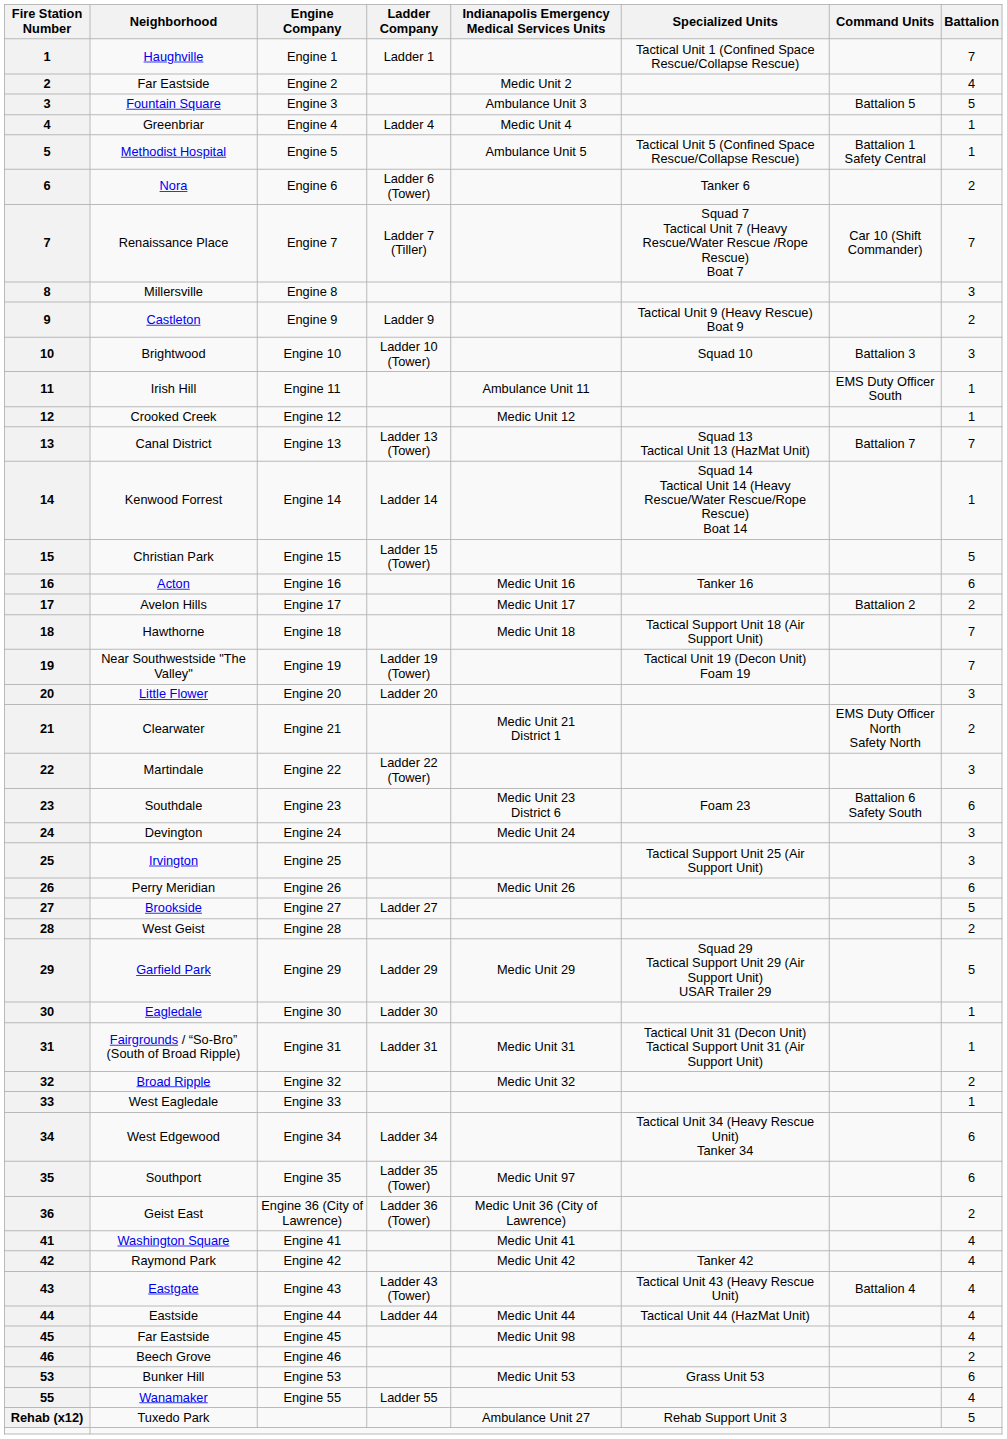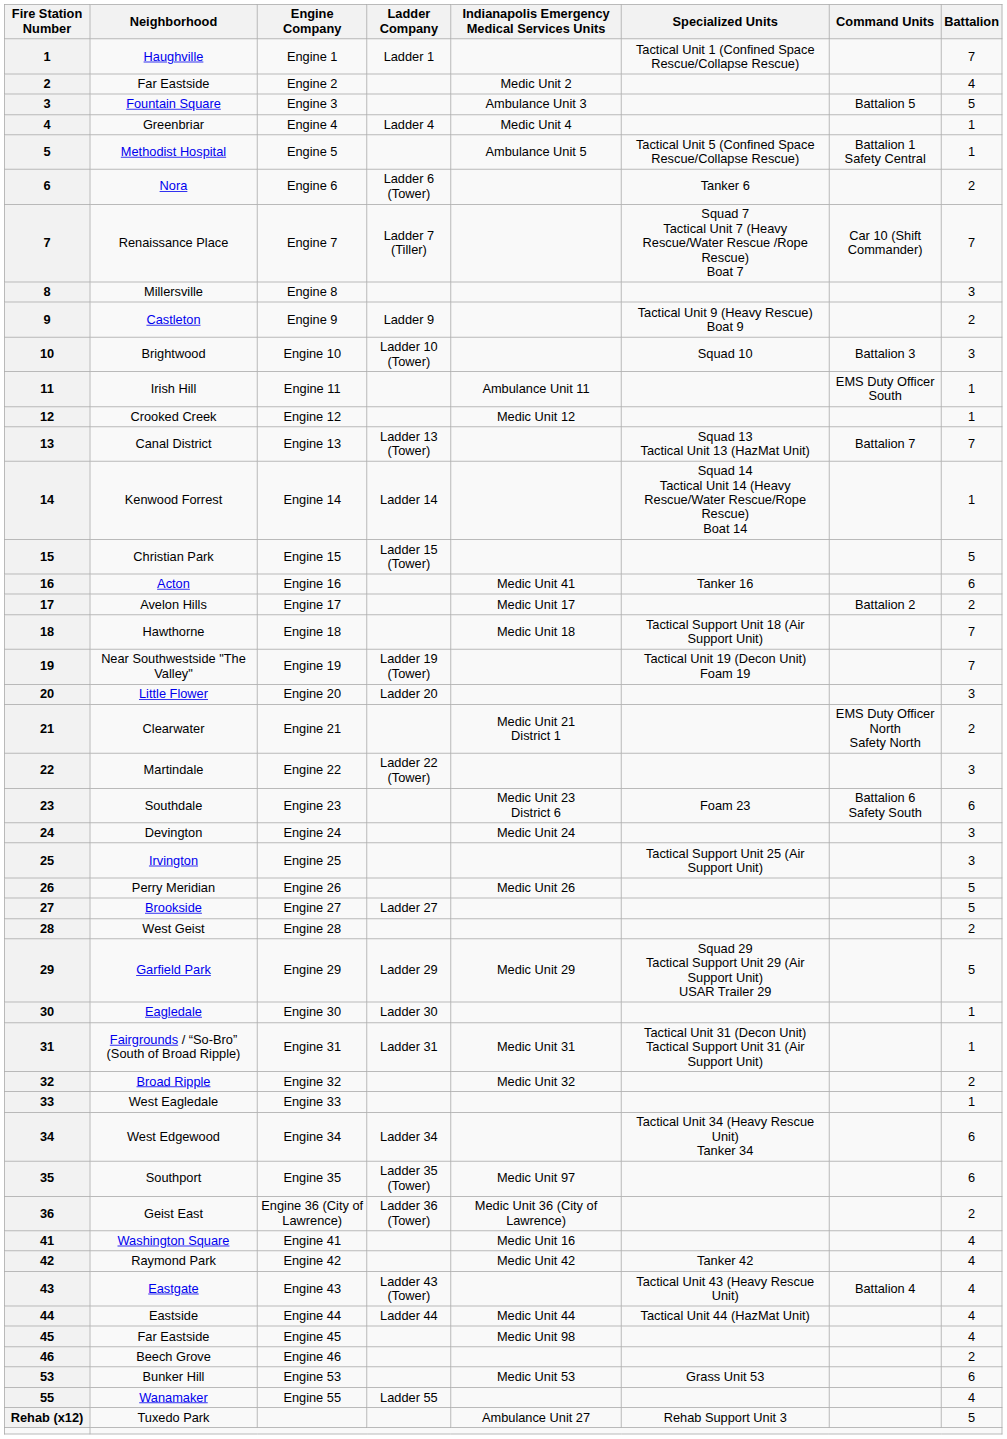Acton | Indianapolis Emergency Medical Services Units: Medic Unit 16 -> Medic Unit 41
Perry Meridian | Battalion: 6 -> 5
Washington Square | Indianapolis Emergency Medical Services Units: Medic Unit 41 -> Medic Unit 16
